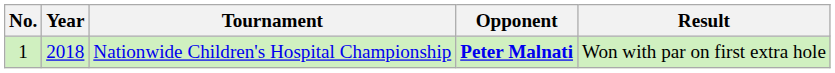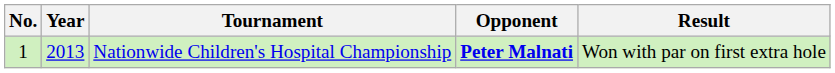Nationwide Children's Hospital Championship | Year: 2018 -> 2013
